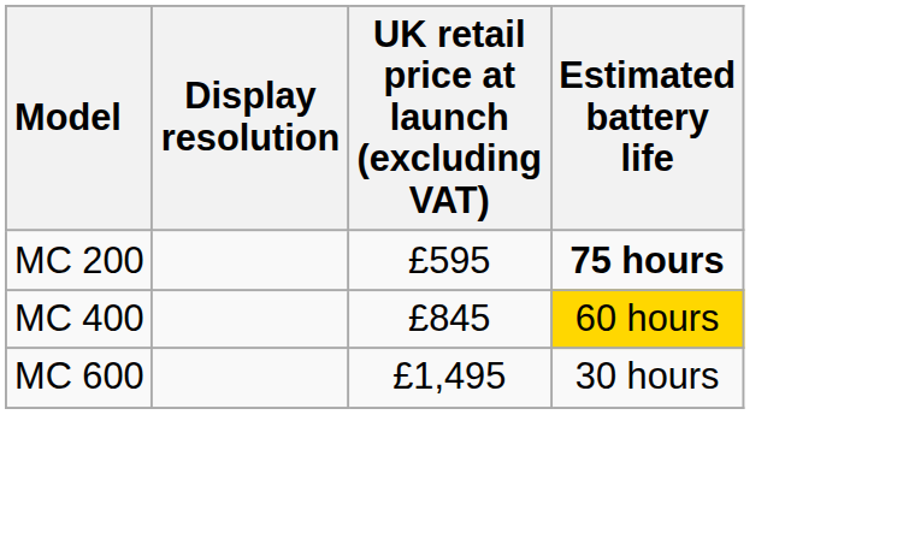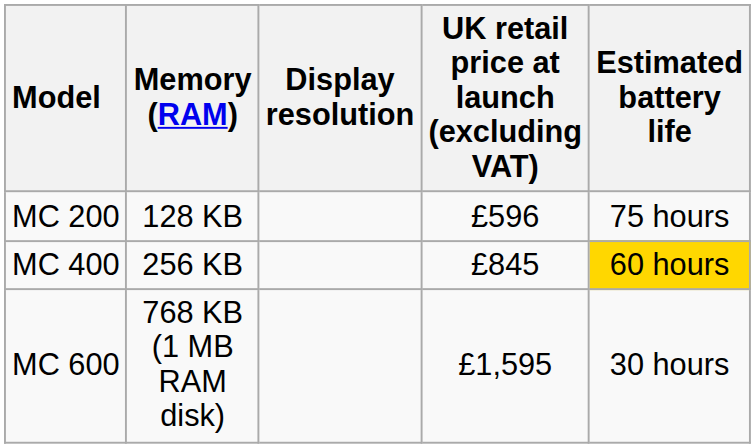+ column: Memory (RAM) | 128 KB | 256 KB | 768 KB (1 MB RAM disk)
MC 200 | UK retail price at launch (excluding VAT): £595 -> £596
MC 200 | Estimated battery life: bold -> normal
MC 600 | UK retail price at launch (excluding VAT): £1,495 -> £1,595
